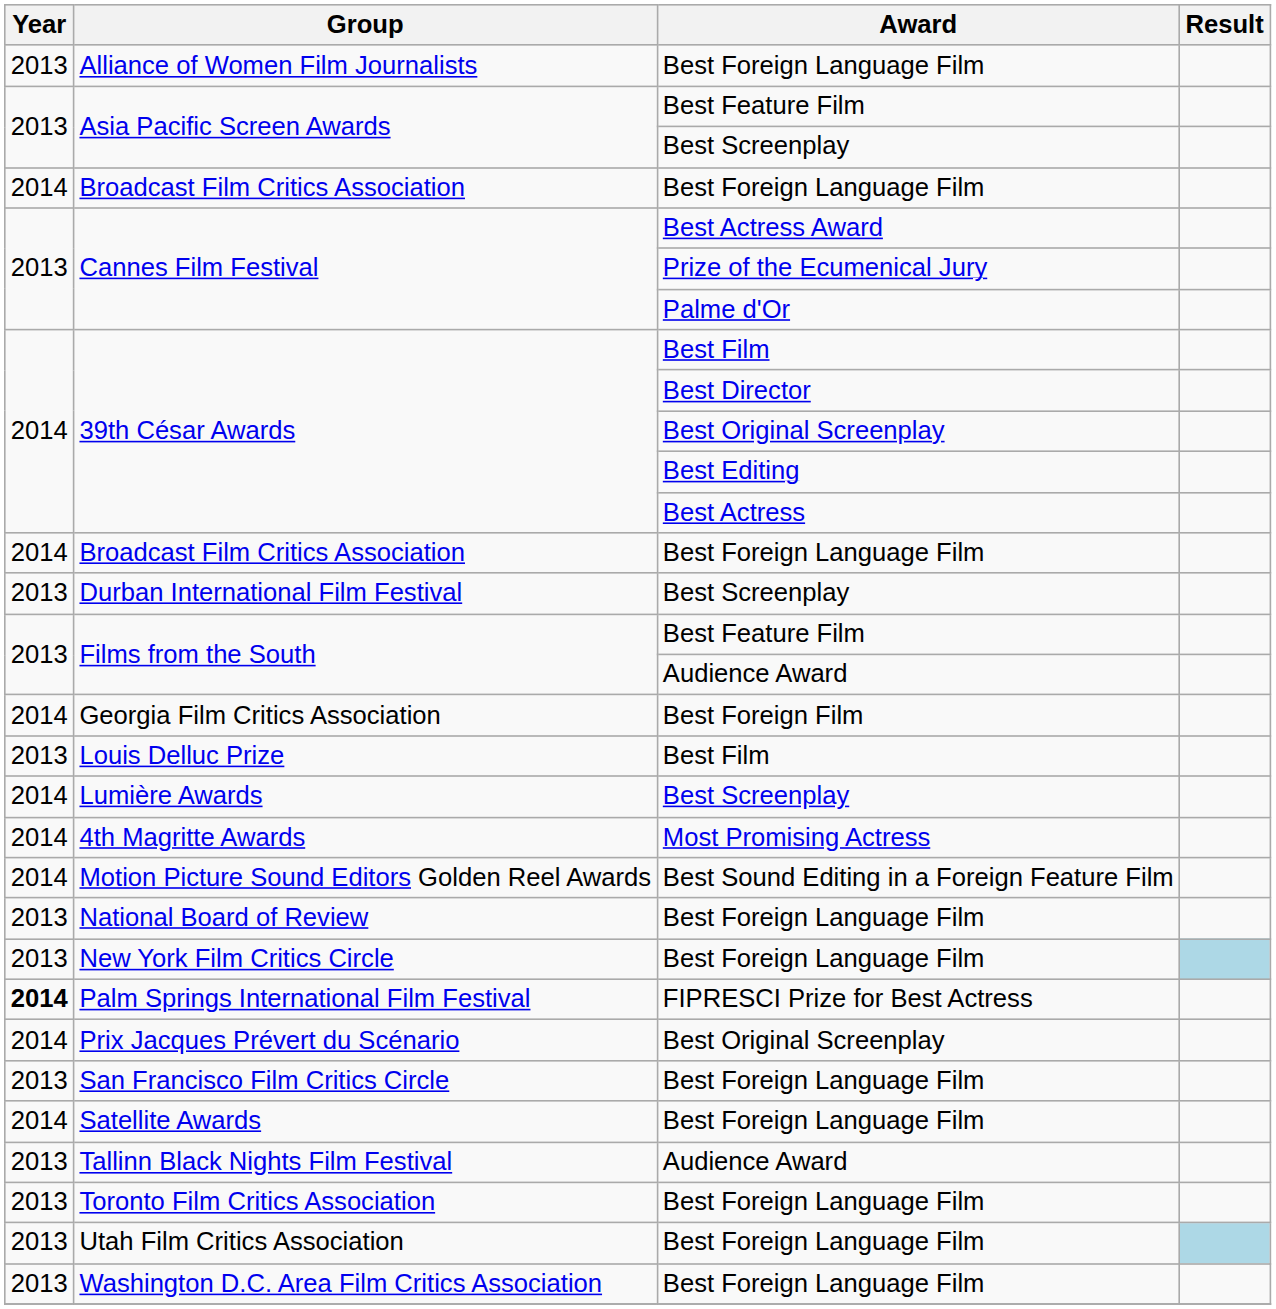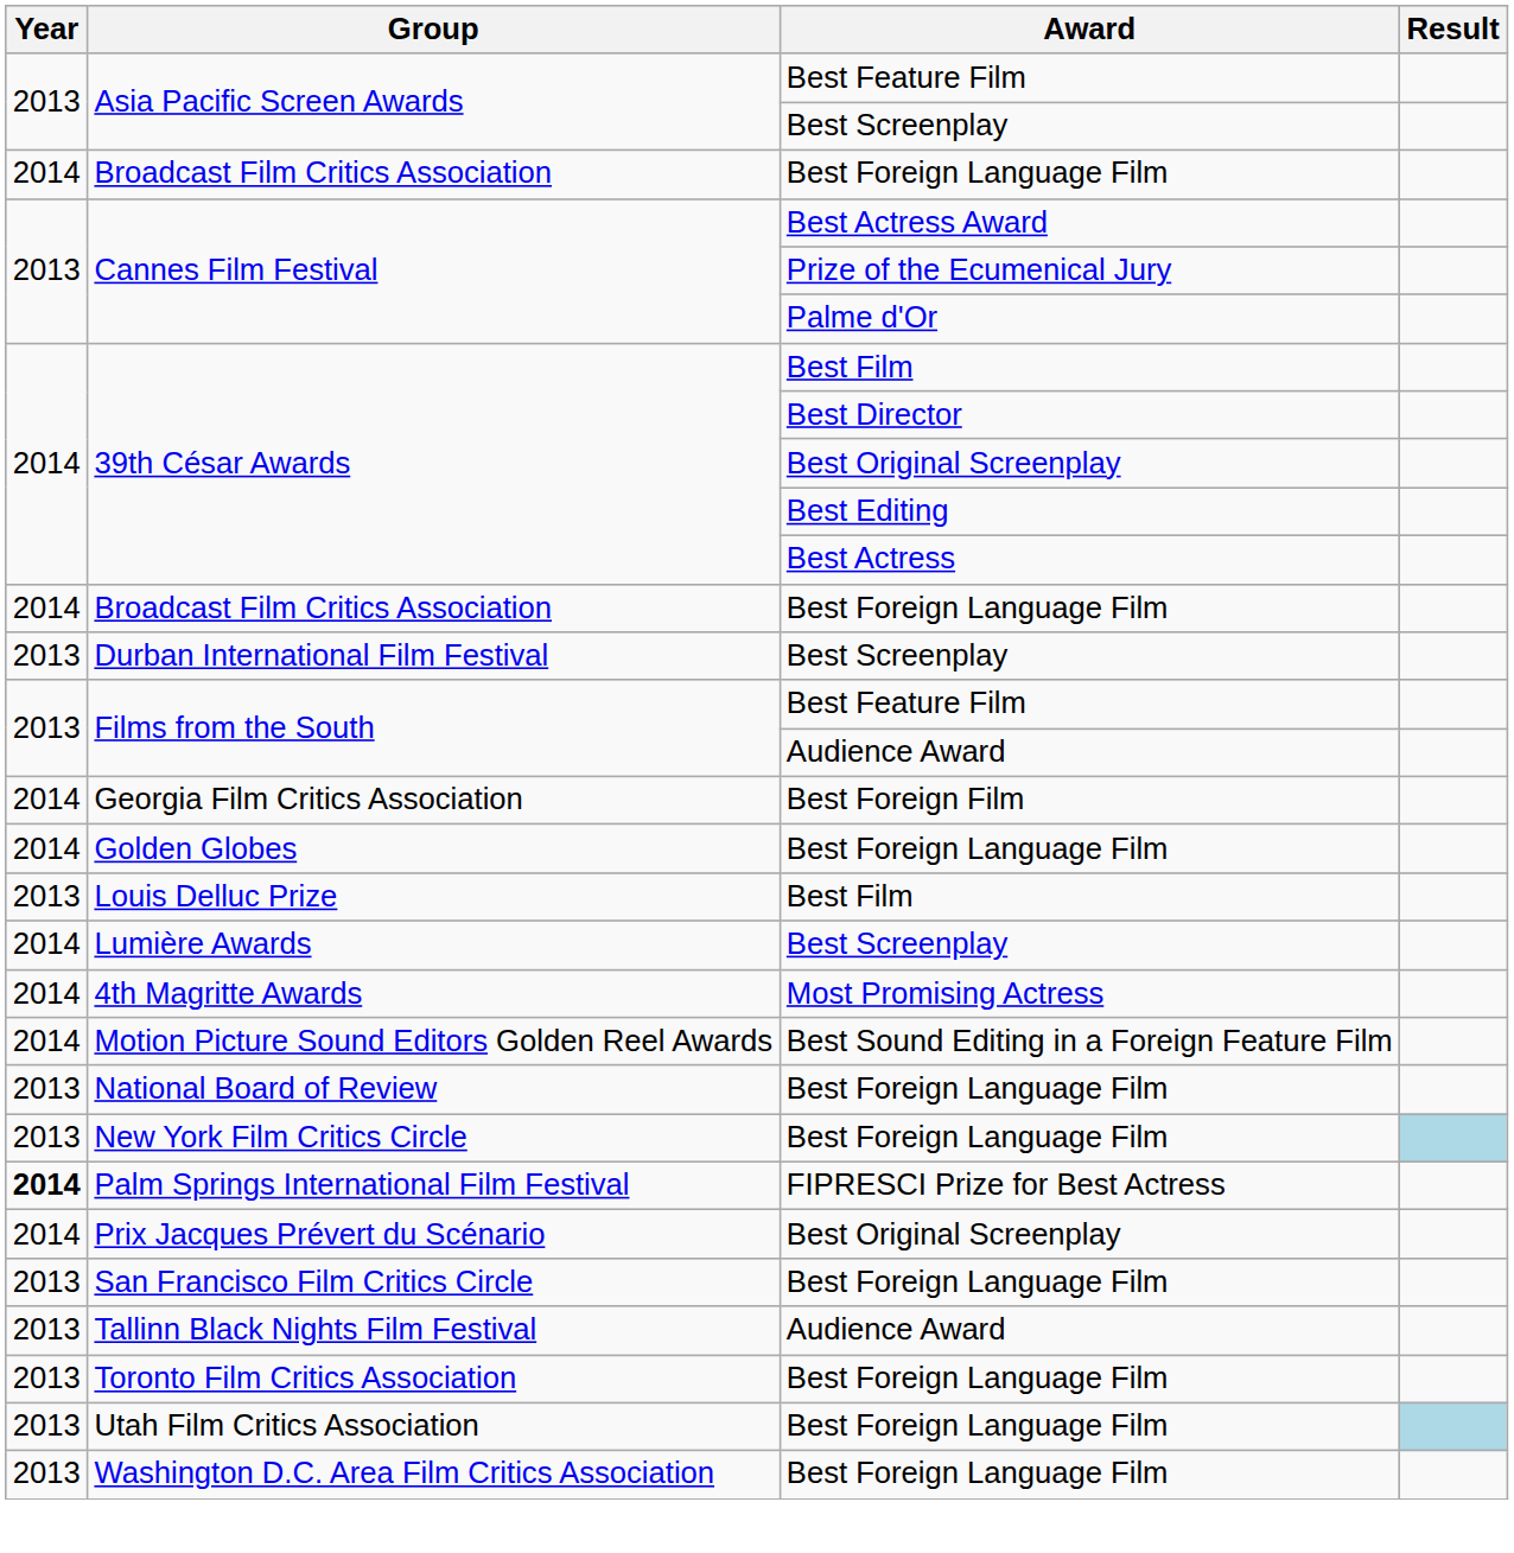- row: 2013 | Alliance of Women Film Journalists | Best Foreign Language Film
+ row: 2014 | Golden Globes | Best Foreign Language Film
- row: 2014 | Satellite Awards | Best Foreign Language Film
